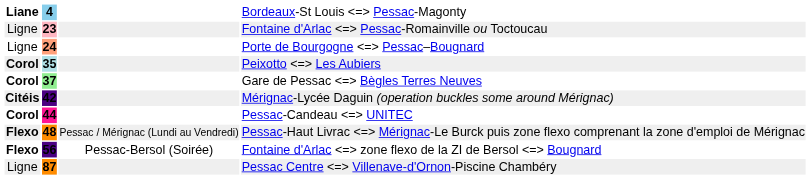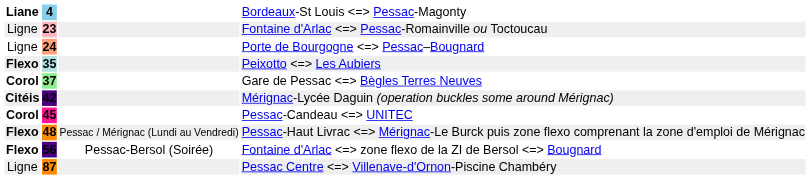Peixotto Les Aubiers | column 1: Corol -> Flexo
Pessac-Candeau UNITEC | column 2: 44 -> 45
